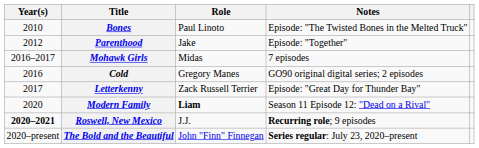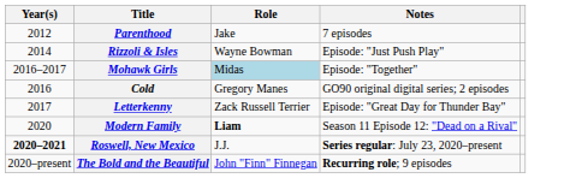- row: 2010 | Bones | Paul Linoto | Episode: "The Twisted Bones in the Melted Truck"
Parenthood | Notes: Episode: "Together" -> 7 episodes
+ row: 2014 | Rizzoli & Isles | Wayne Bowman | Episode: "Just Push Play"
Mohawk Girls | Role: no background -> lightblue background
Mohawk Girls | Notes: 7 episodes -> Episode: "Together"
Roswell, New Mexico | Notes: Recurring role; 9 episodes -> Series regular: July 23, 2020–present
The Bold and the Beautiful | Notes: Series regular: July 23, 2020–present -> Recurring role; 9 episodes
